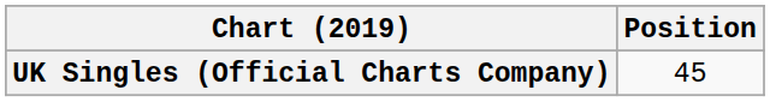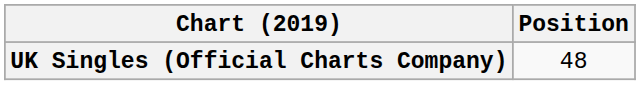UK Singles (Official Charts Company) | Position: 45 -> 48
